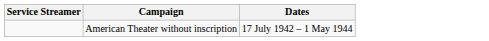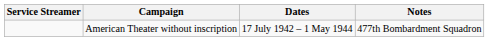+ column: Notes | 477th Bombardment Squadron
